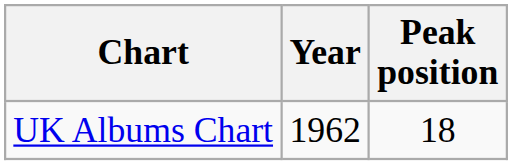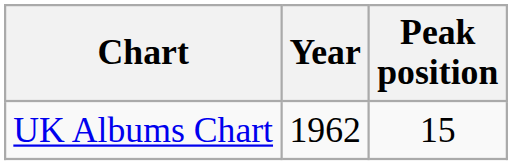UK Albums Chart | Peak position: 18 -> 15
